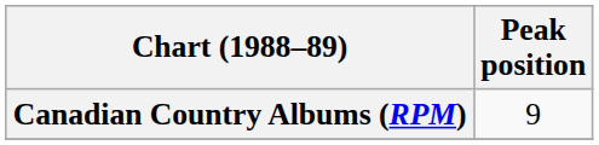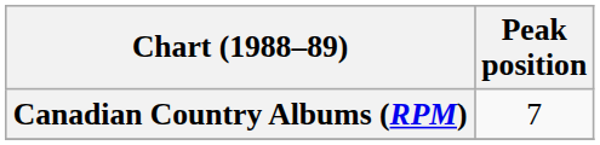Canadian Country Albums (RPM) | Peak position: 9 -> 7
